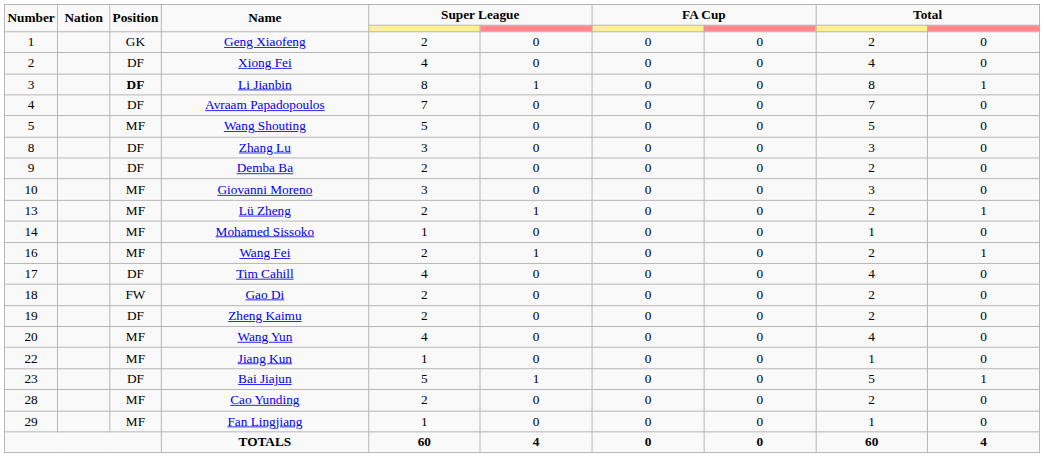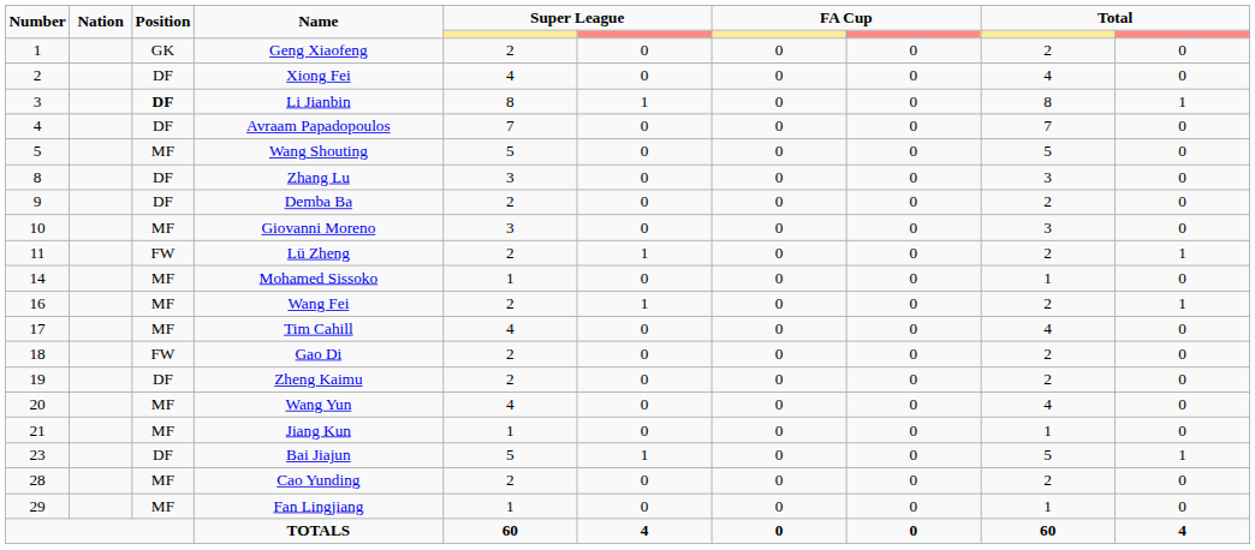Lü Zheng | Number: 13 -> 11
Lü Zheng | Position: MF -> FW
Tim Cahill | Position: DF -> MF
Jiang Kun | Number: 22 -> 21
